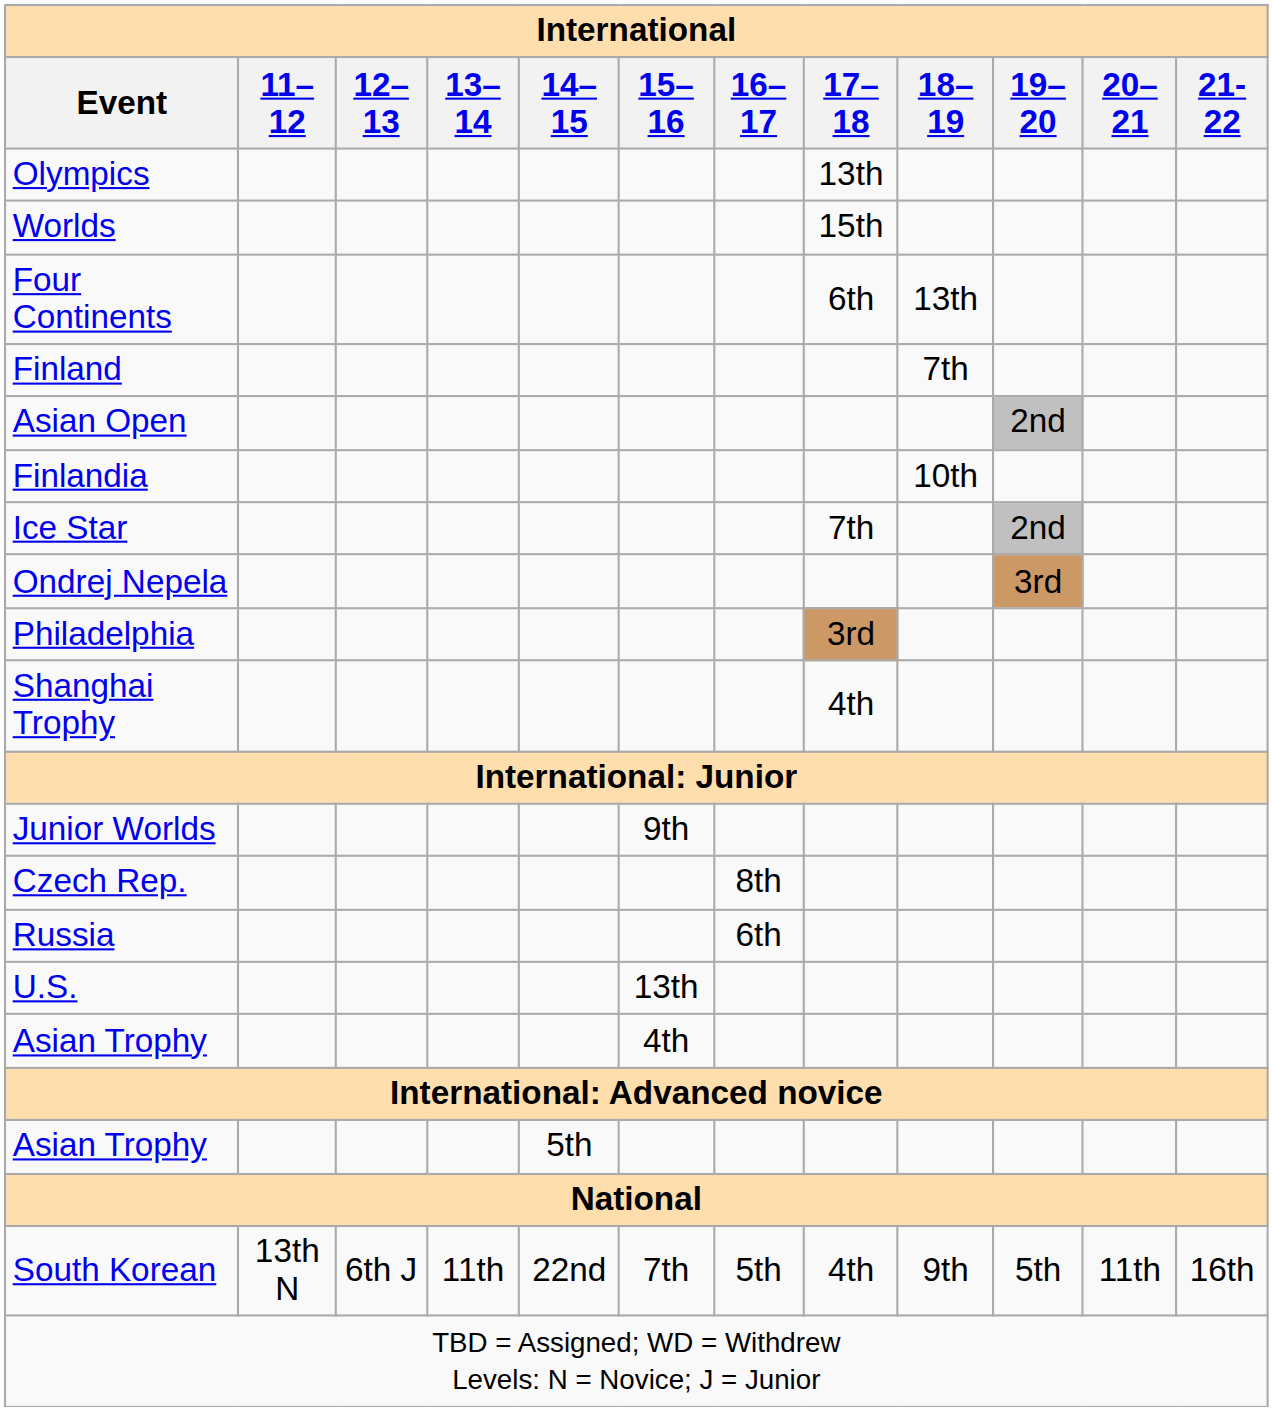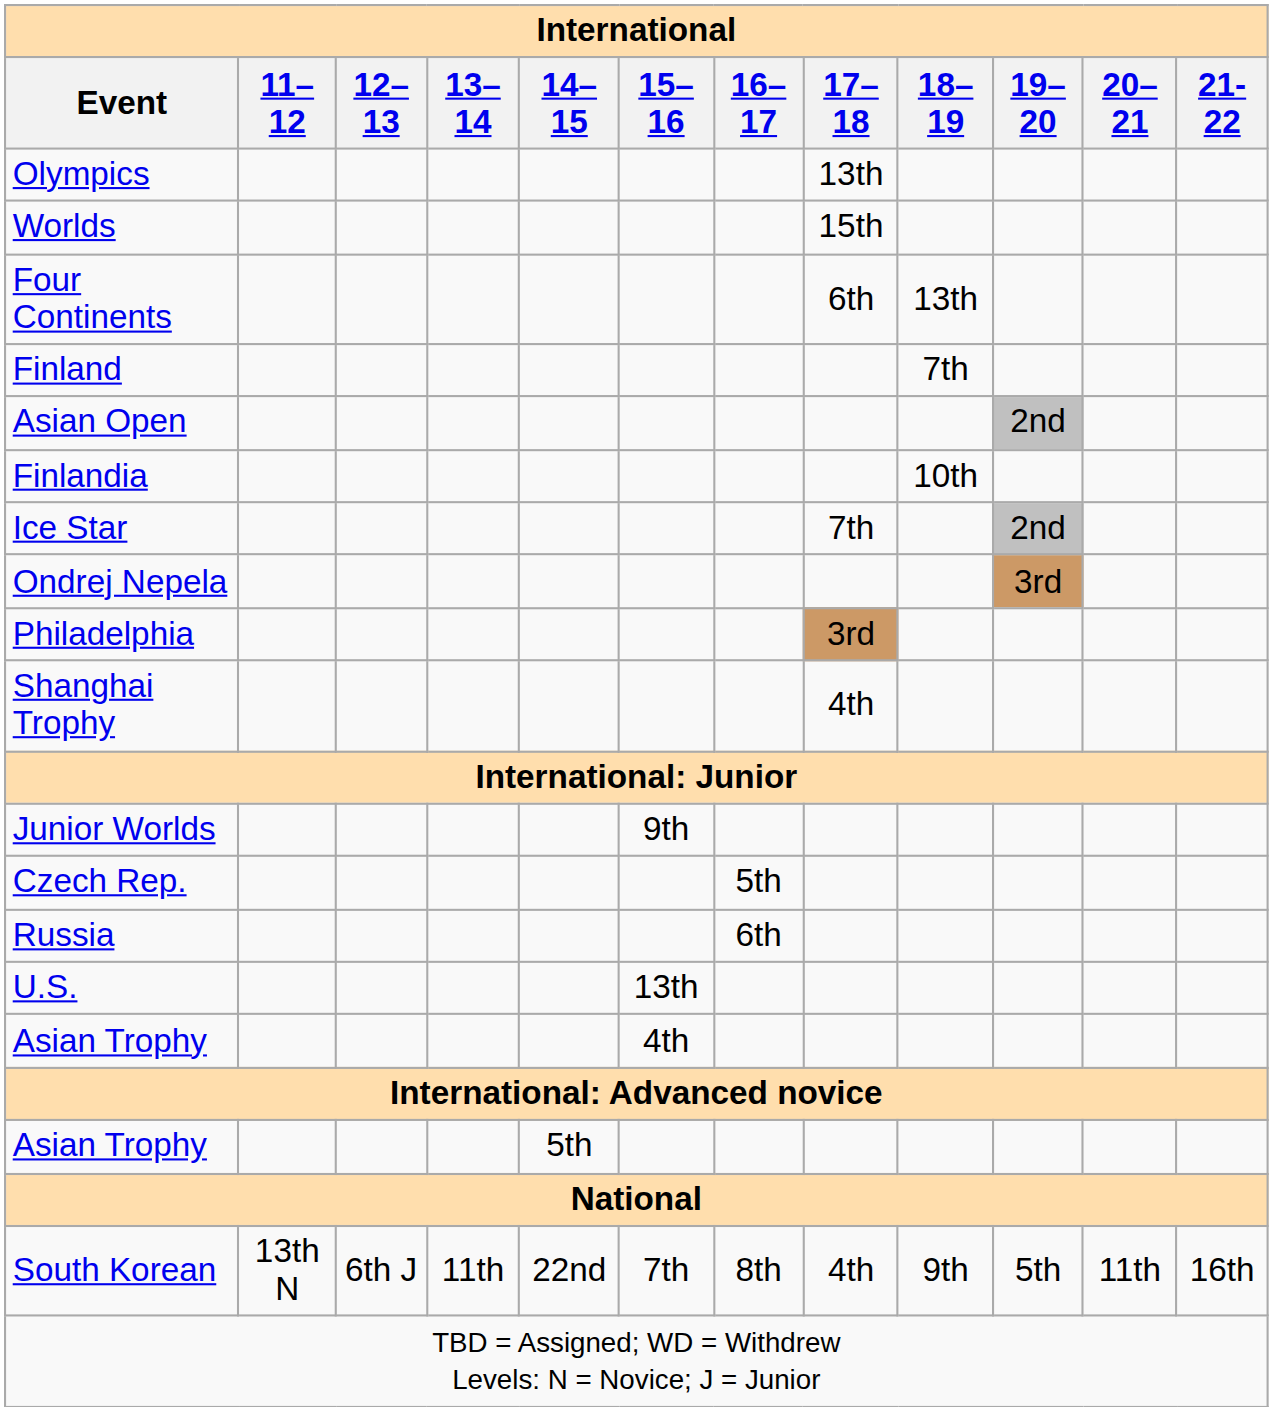Czech Rep. | 16–17: 8th -> 5th
South Korean | 16–17: 5th -> 8th
